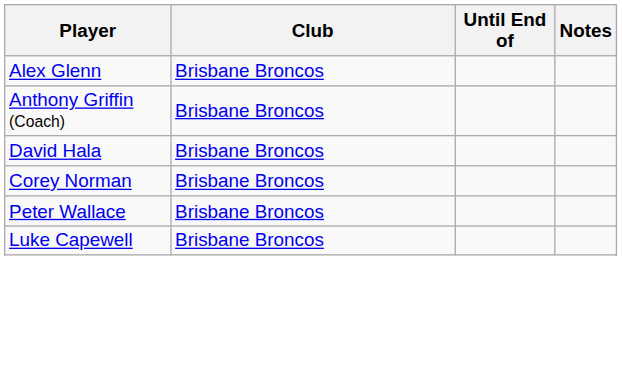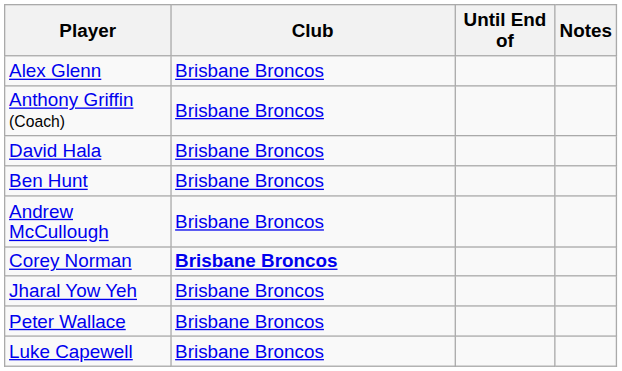+ row: Ben Hunt | Brisbane Broncos
+ row: Andrew McCullough | Brisbane Broncos
Corey Norman | Club: normal -> bold
+ row: Jharal Yow Yeh | Brisbane Broncos
